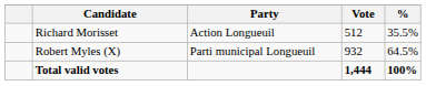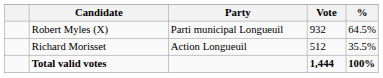rows swapped: Robert Myles (X) <-> Richard Morisset
